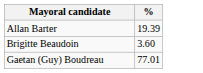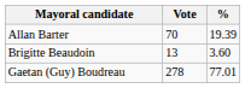+ column: Vote | 70 | 13 | 278
